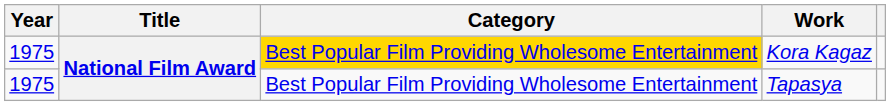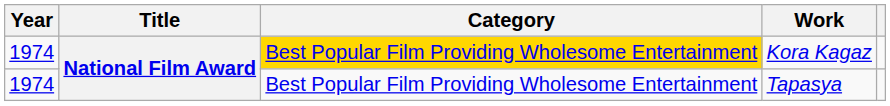Kora Kagaz | Year: 1975 -> 1974
Tapasya | Year: 1975 -> 1974
